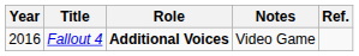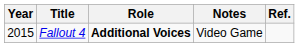Fallout 4 | Year: 2016 -> 2015
